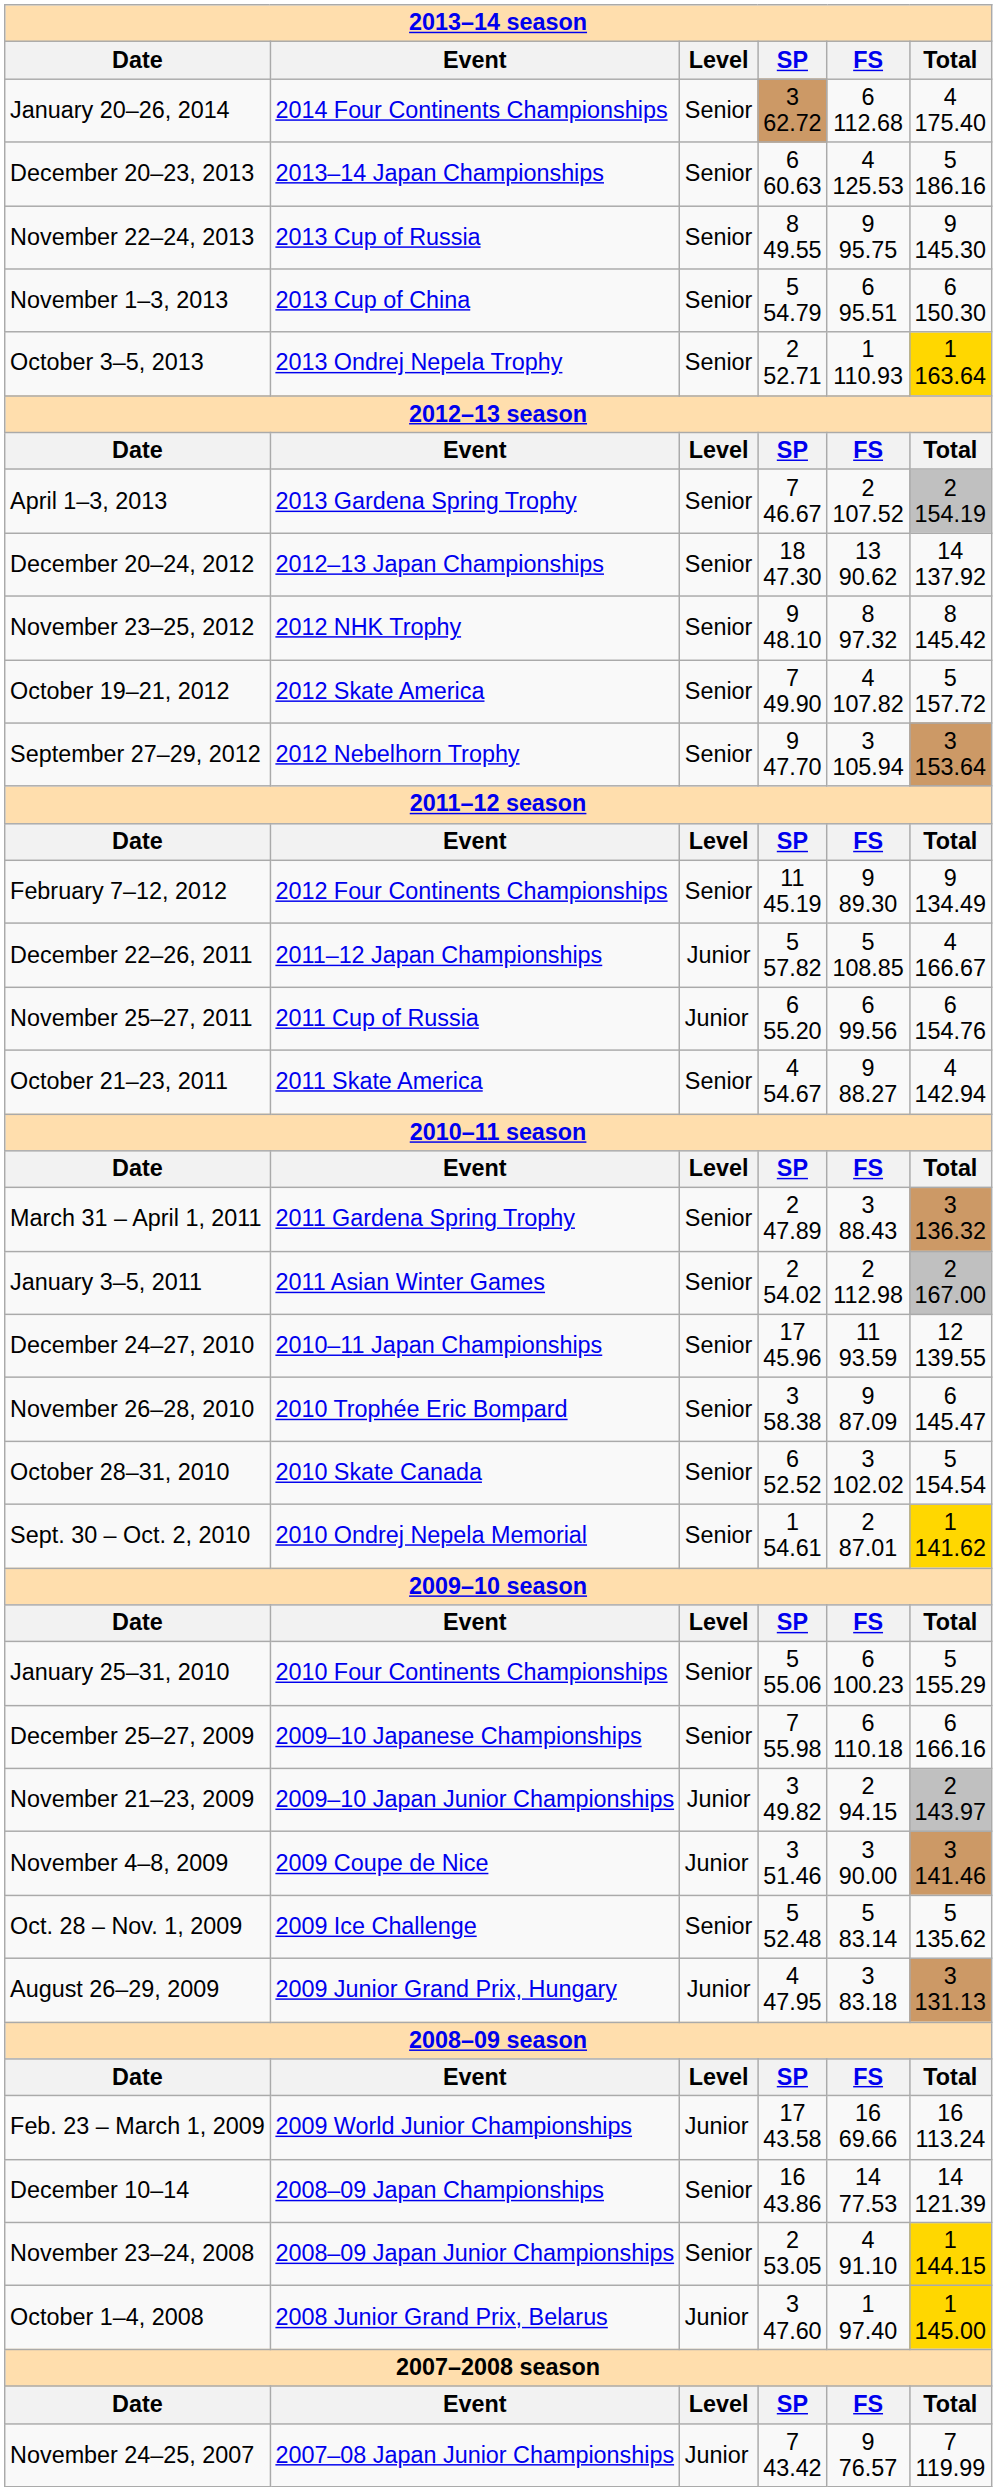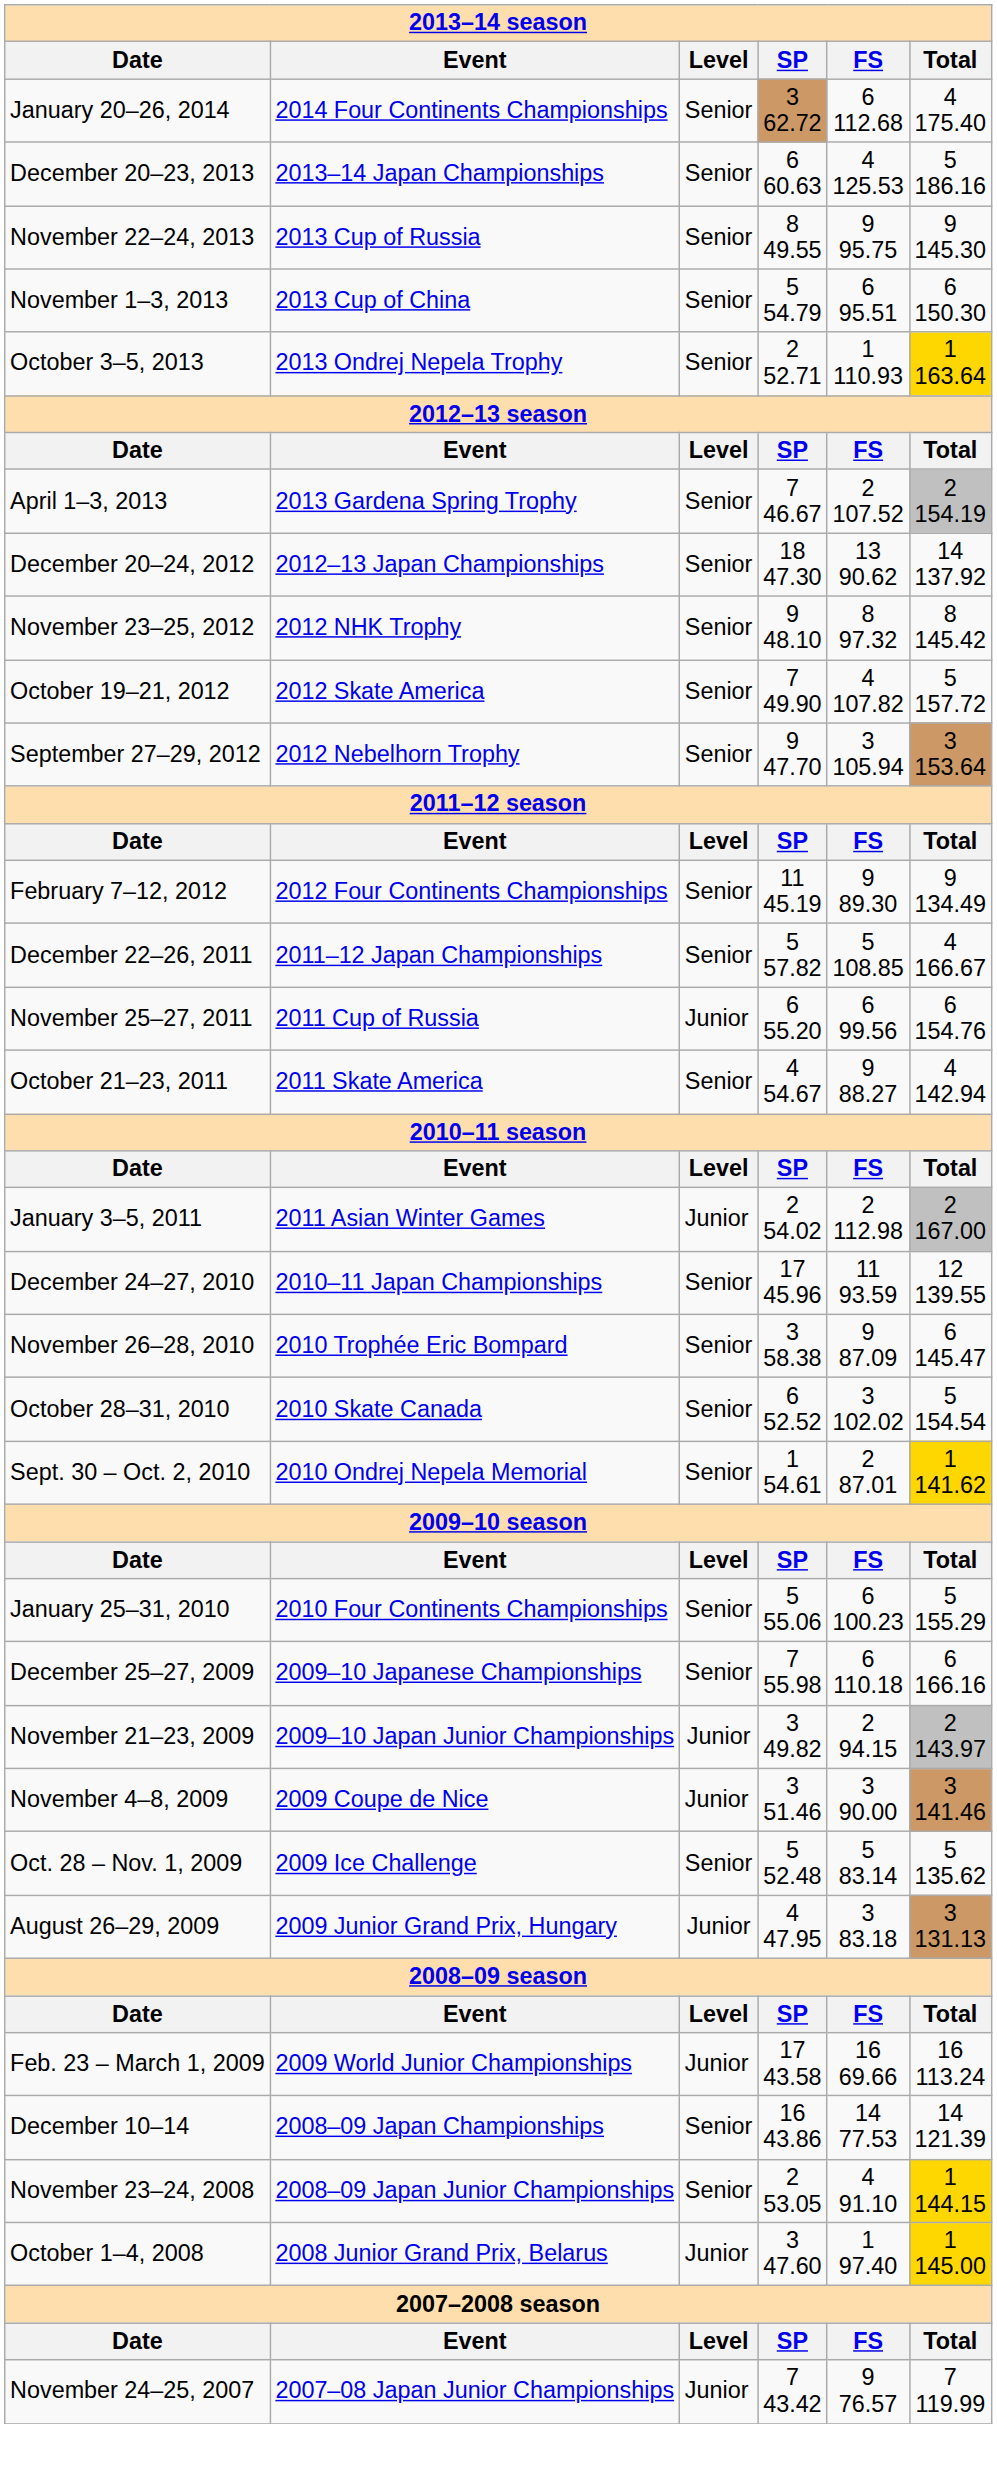December 22–26, 2011 | Level: Junior -> Senior
- row: March 31 – April 1, 2011 | 2011 Gardena Spring Trophy | Senior | 2 47.89 | 3 88.43 | 3 136.32
January 3–5, 2011 | Level: Senior -> Junior
